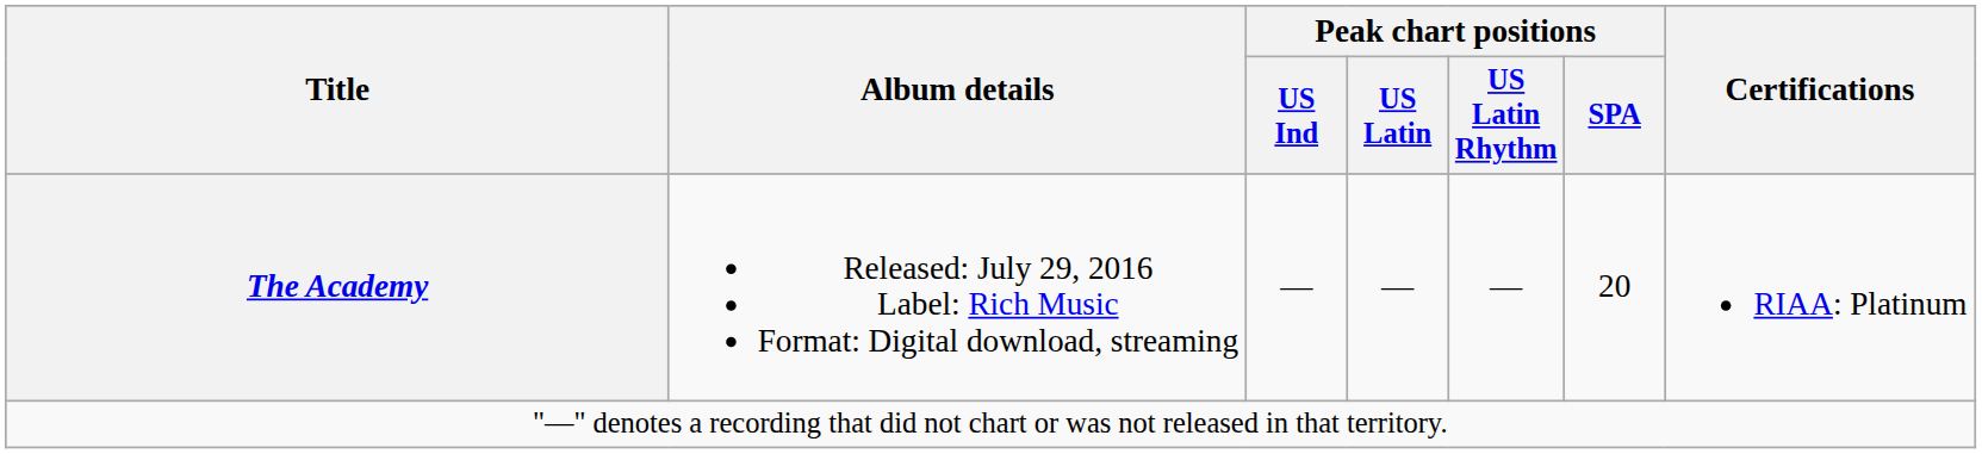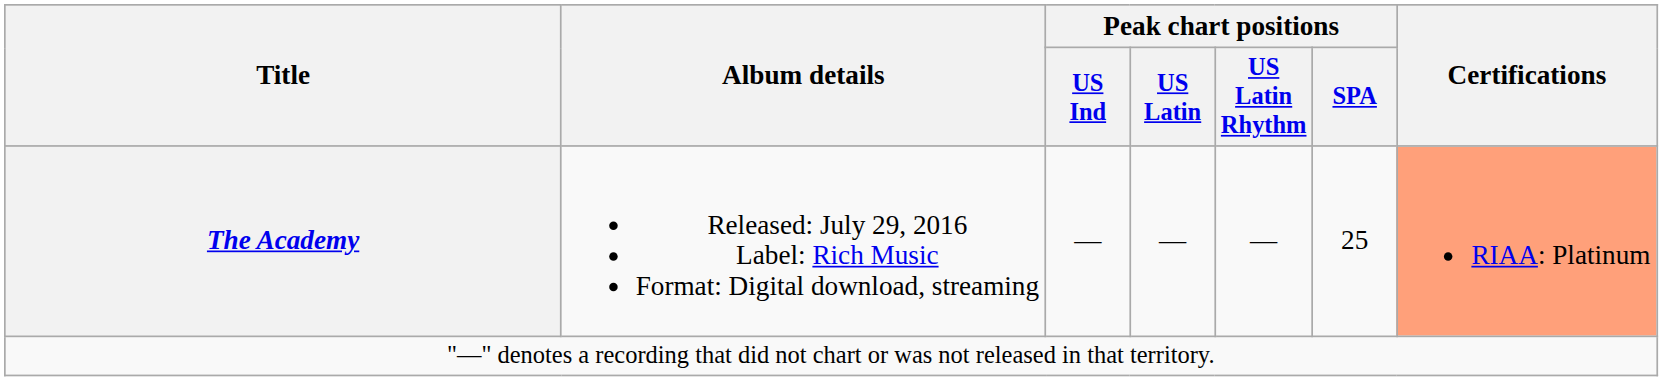The Academy | Peak chart positions / SPA: 20 -> 25
The Academy | Certifications: no background -> lightsalmon background
